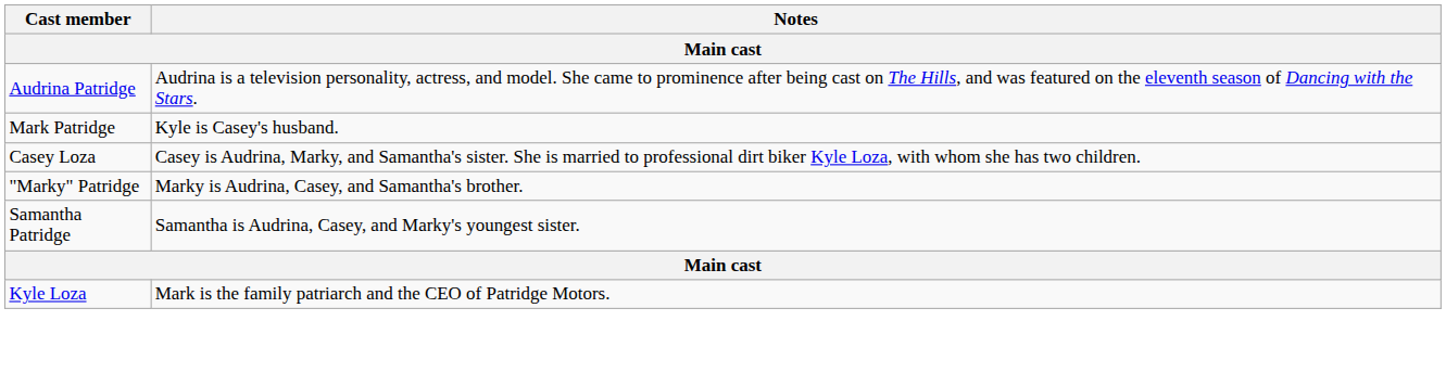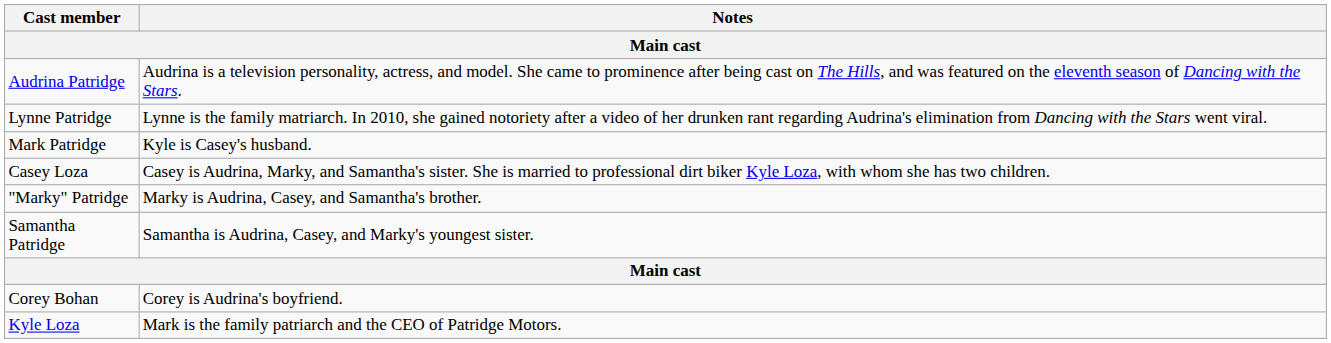+ row: Lynne Patridge | Lynne is the family matriarch. In 2010, she gained notoriety after a video of her drunken rant regarding Audrina's elimination from Dancing with the Stars went viral.
+ row: Corey Bohan | Corey is Audrina's boyfriend.
